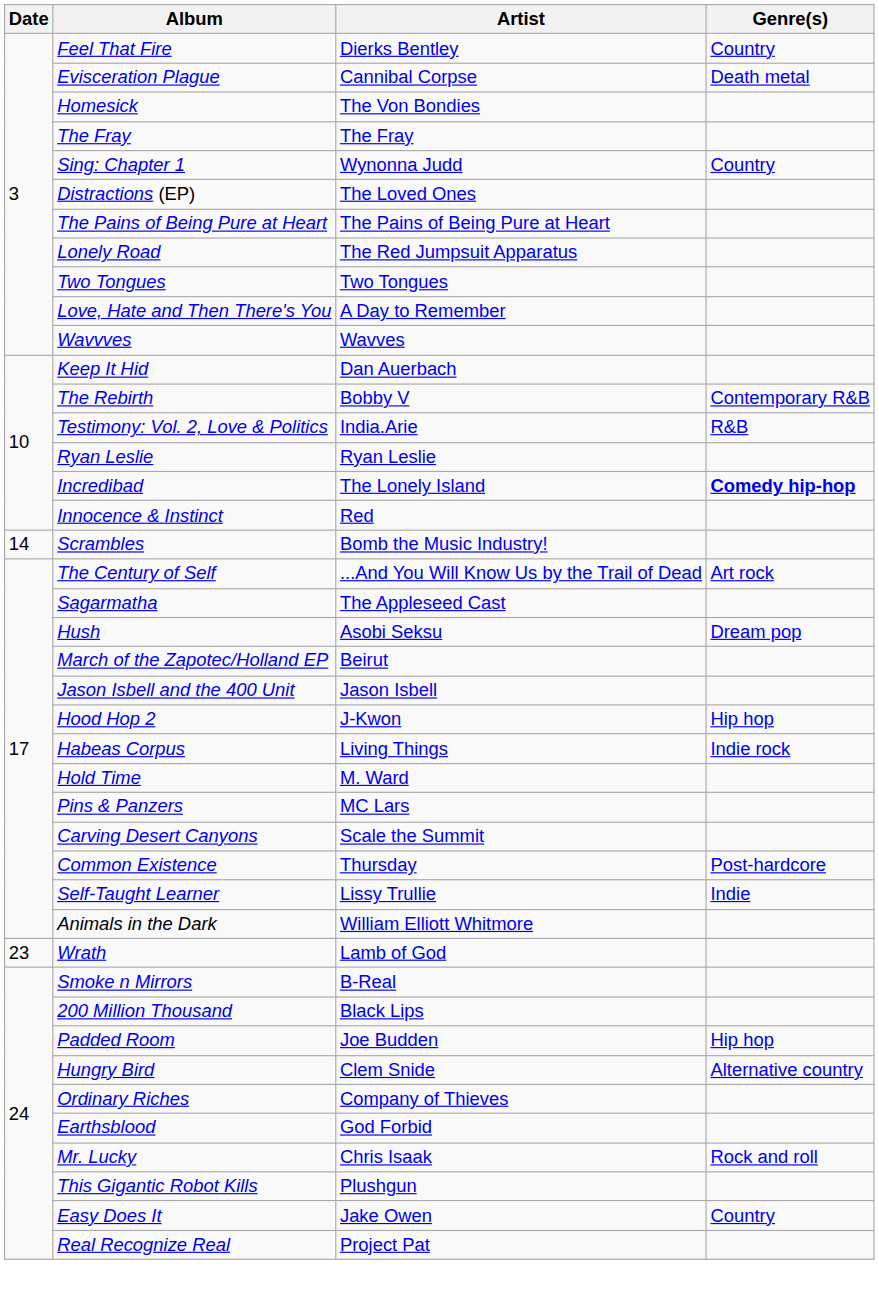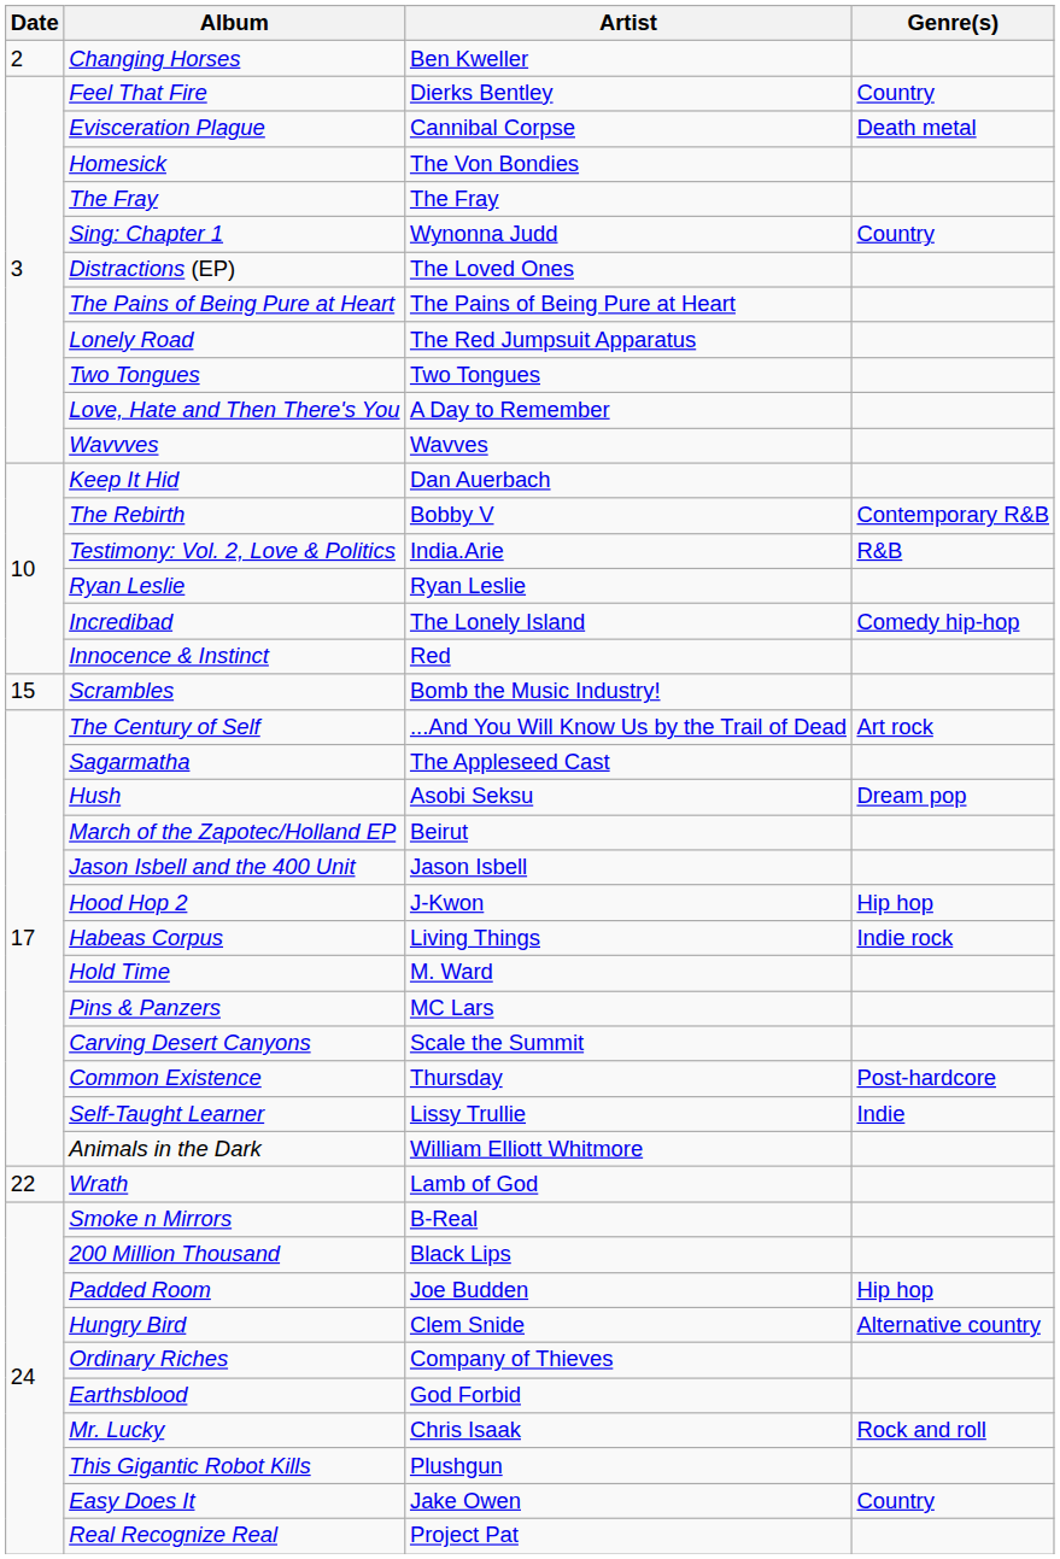+ row: 2 | Changing Horses | Ben Kweller
Incredibad | Genre(s): bold -> normal
Scrambles | Date: 14 -> 15
Wrath | Date: 23 -> 22
